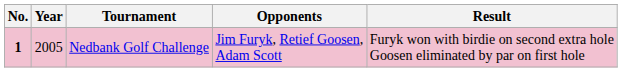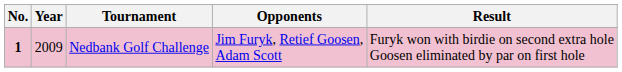Nedbank Golf Challenge | Year: 2005 -> 2009
